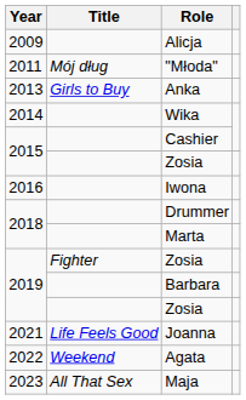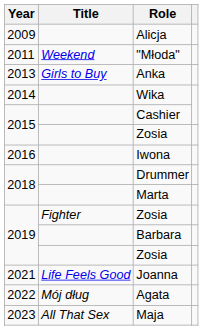"Młoda" | Title: Mój dług -> Weekend
Agata | Title: Weekend -> Mój dług
